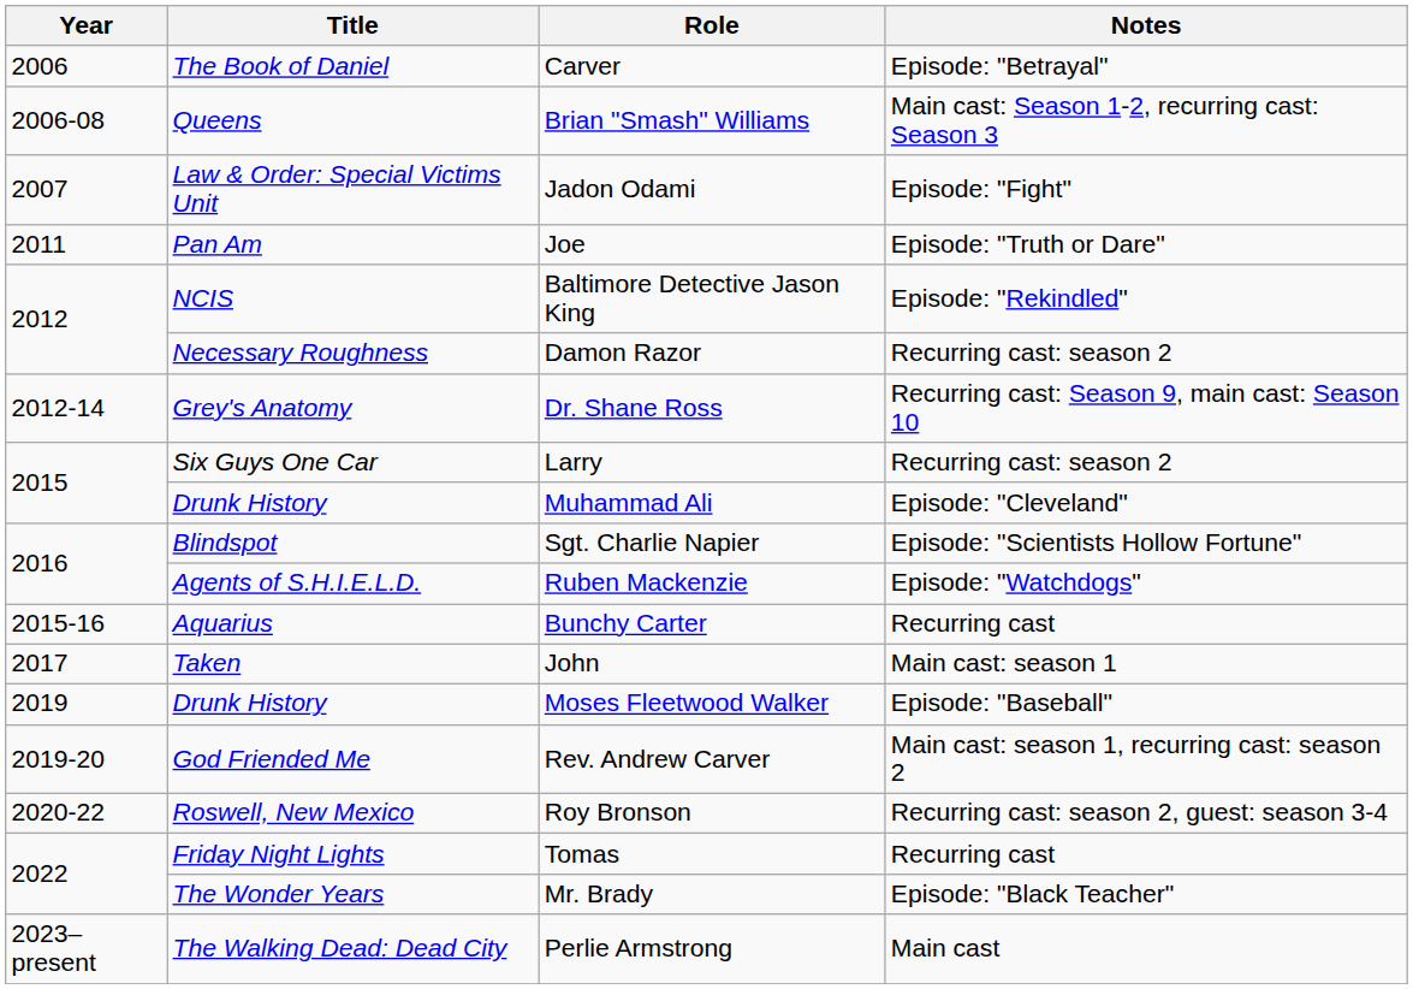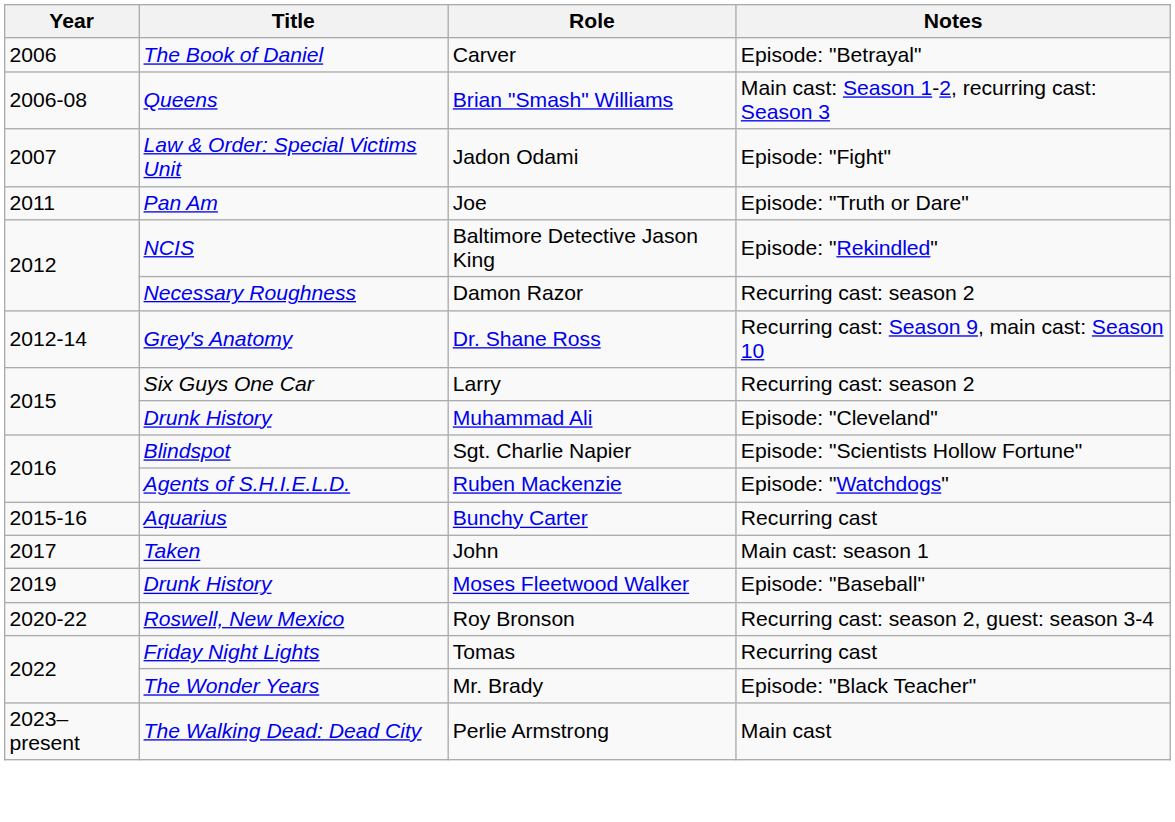- row: 2019-20 | God Friended Me | Rev. Andrew Carver | Main cast: season 1, recurring cast: season 2
